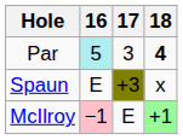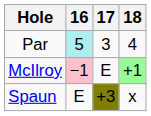Par | 18: bold -> normal
rows swapped: McIlroy <-> Spaun
